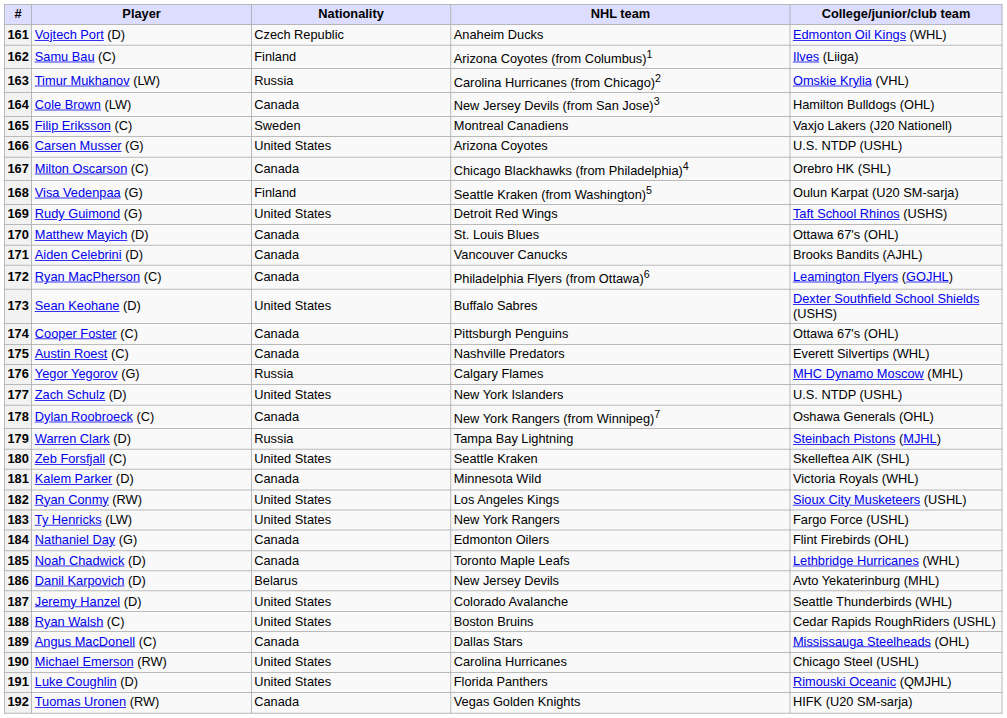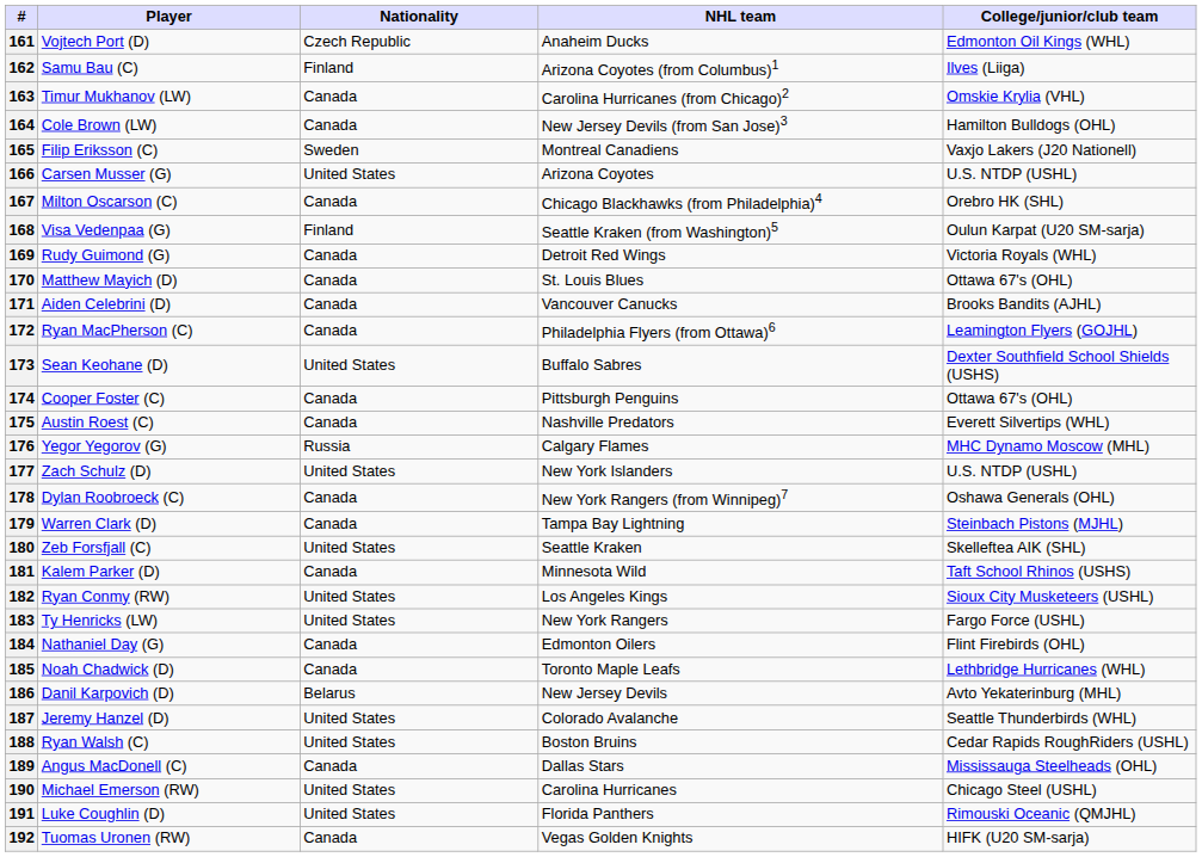163 | Nationality: Russia -> Canada
169 | Nationality: United States -> Canada
169 | College/junior/club team: Taft School Rhinos (USHS) -> Victoria Royals (WHL)
179 | Nationality: Russia -> Canada
181 | College/junior/club team: Victoria Royals (WHL) -> Taft School Rhinos (USHS)
